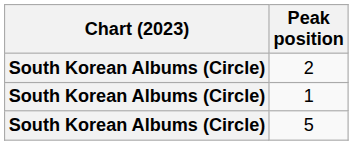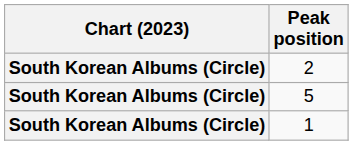rows swapped: 1 <-> 5
